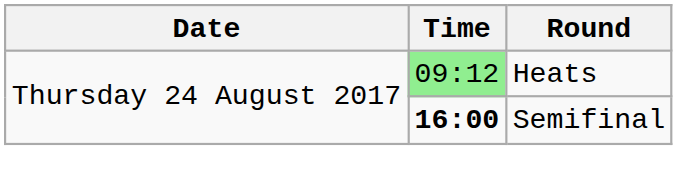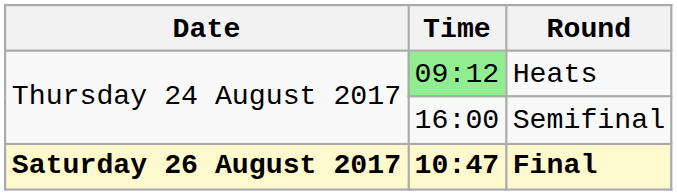Semifinal | Time: bold -> normal
+ row: Saturday 26 August 2017 | 10:47 | Final
